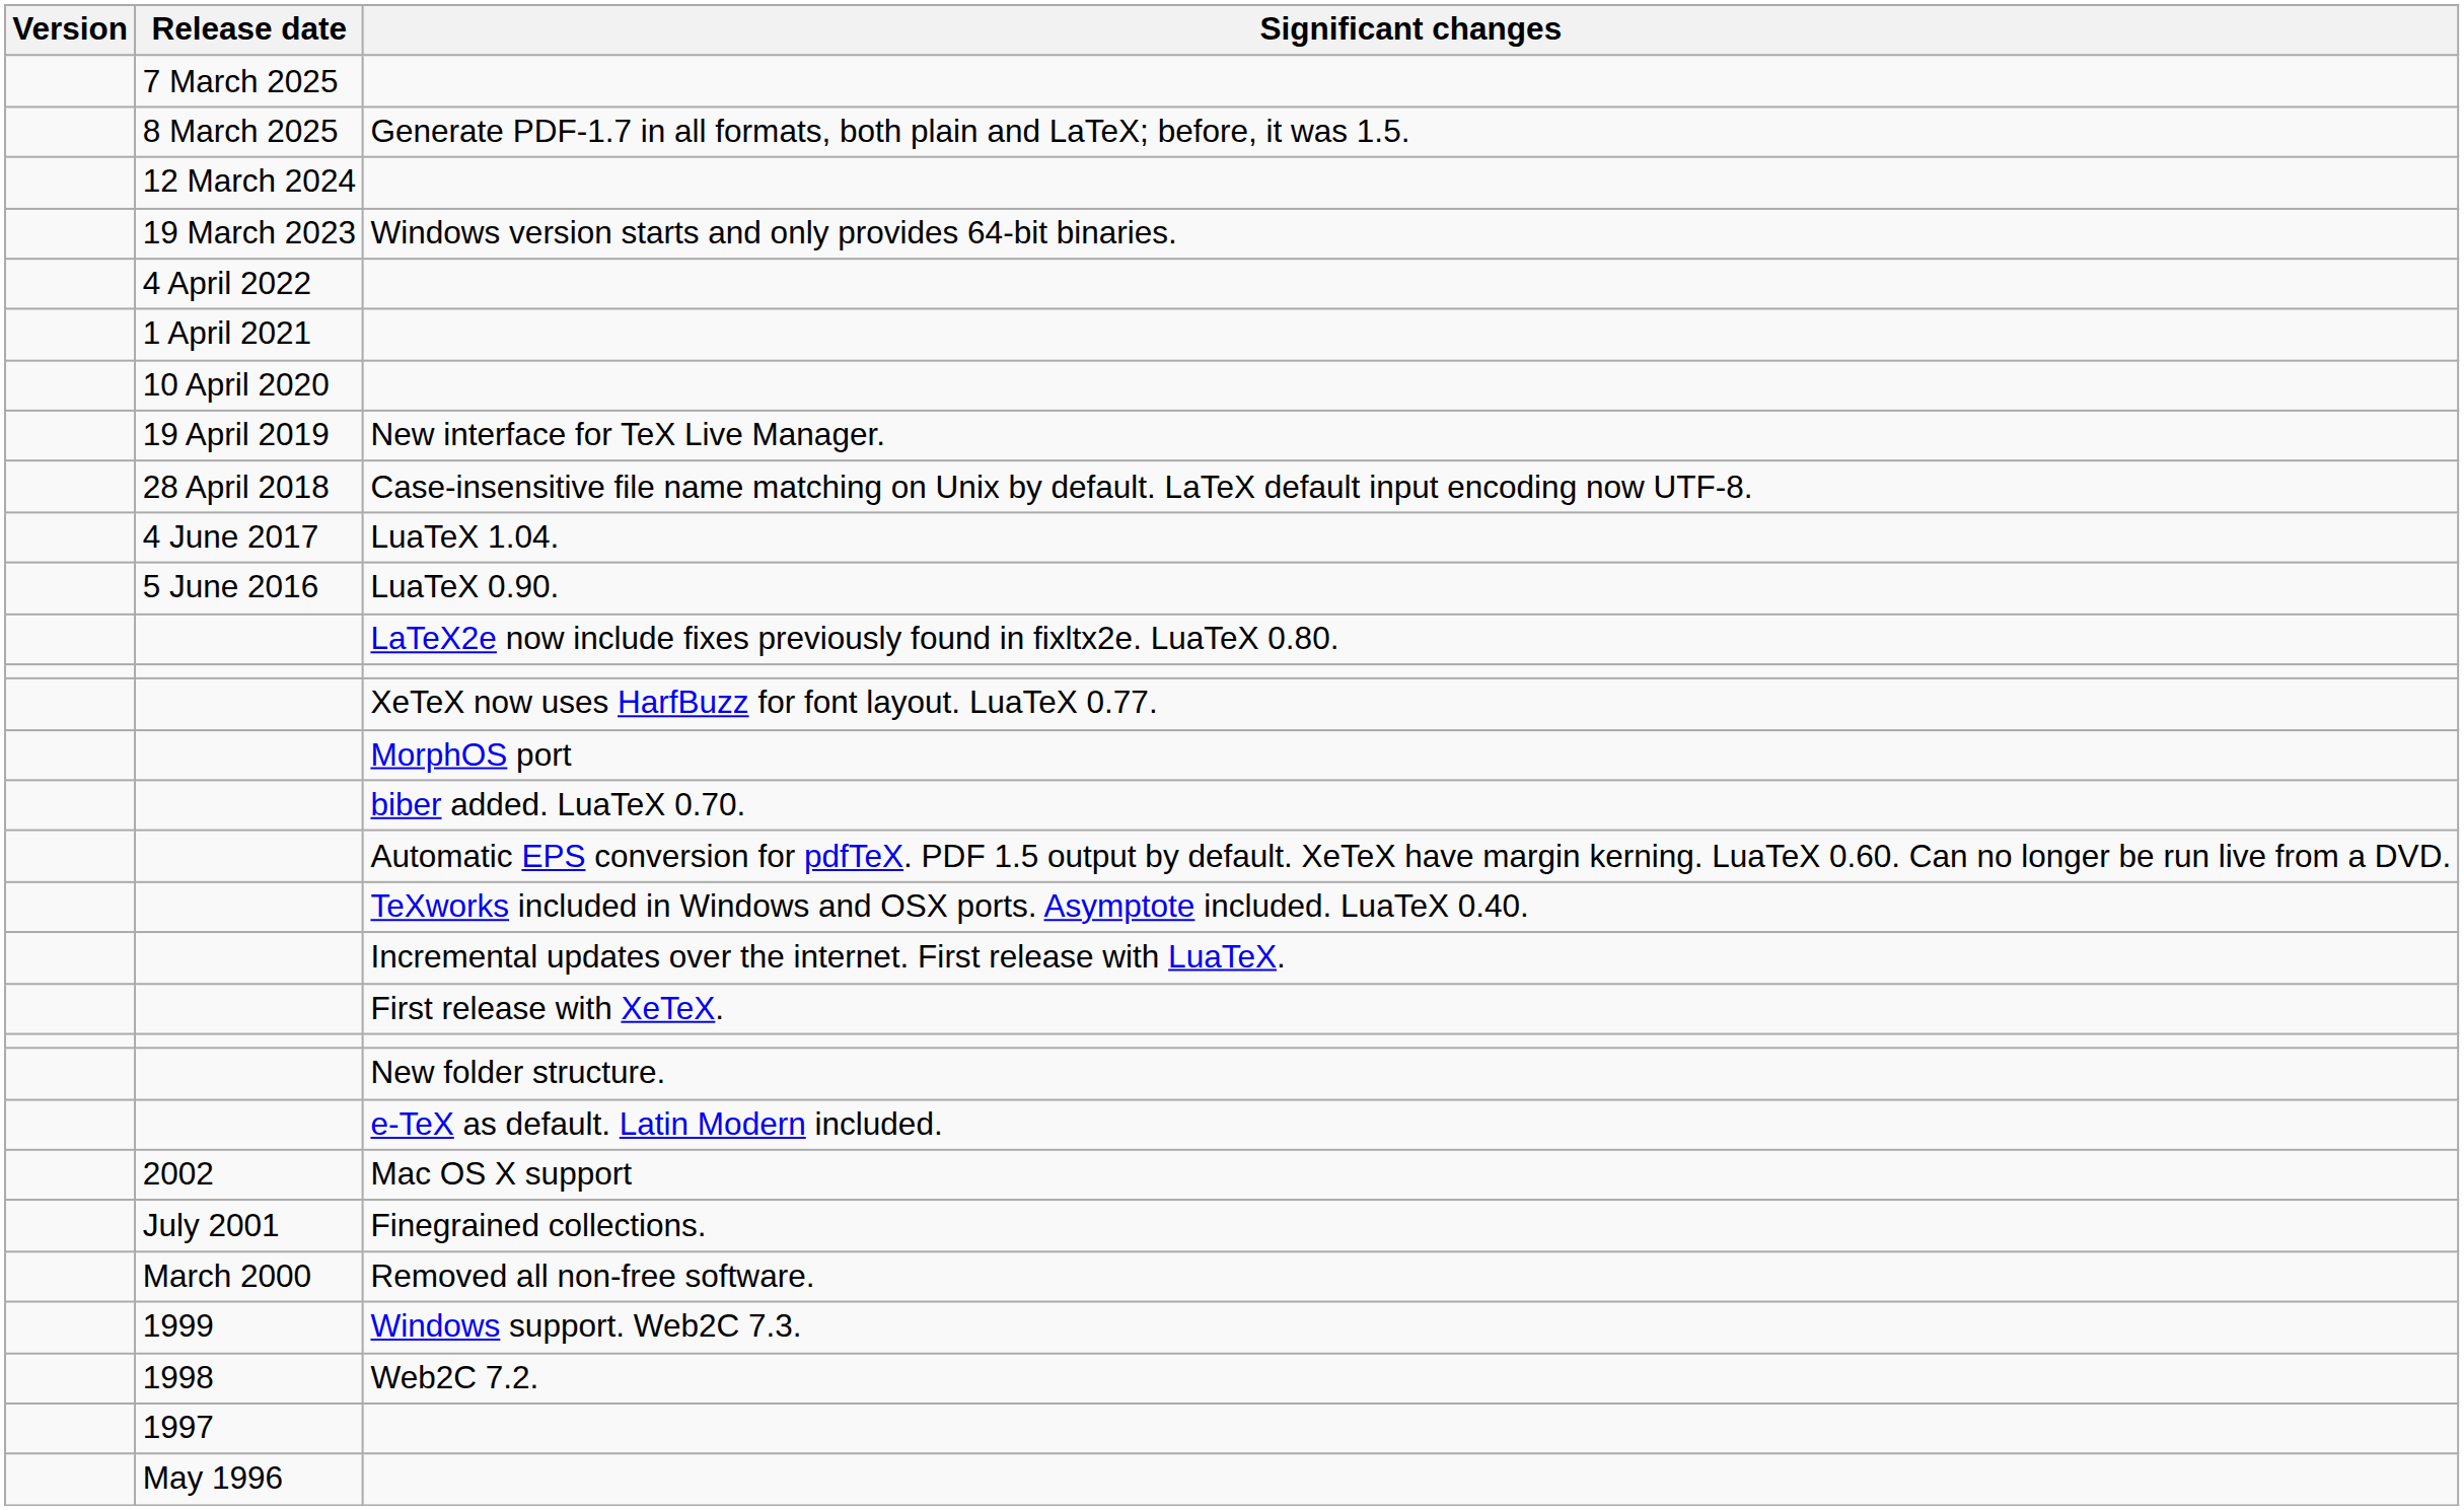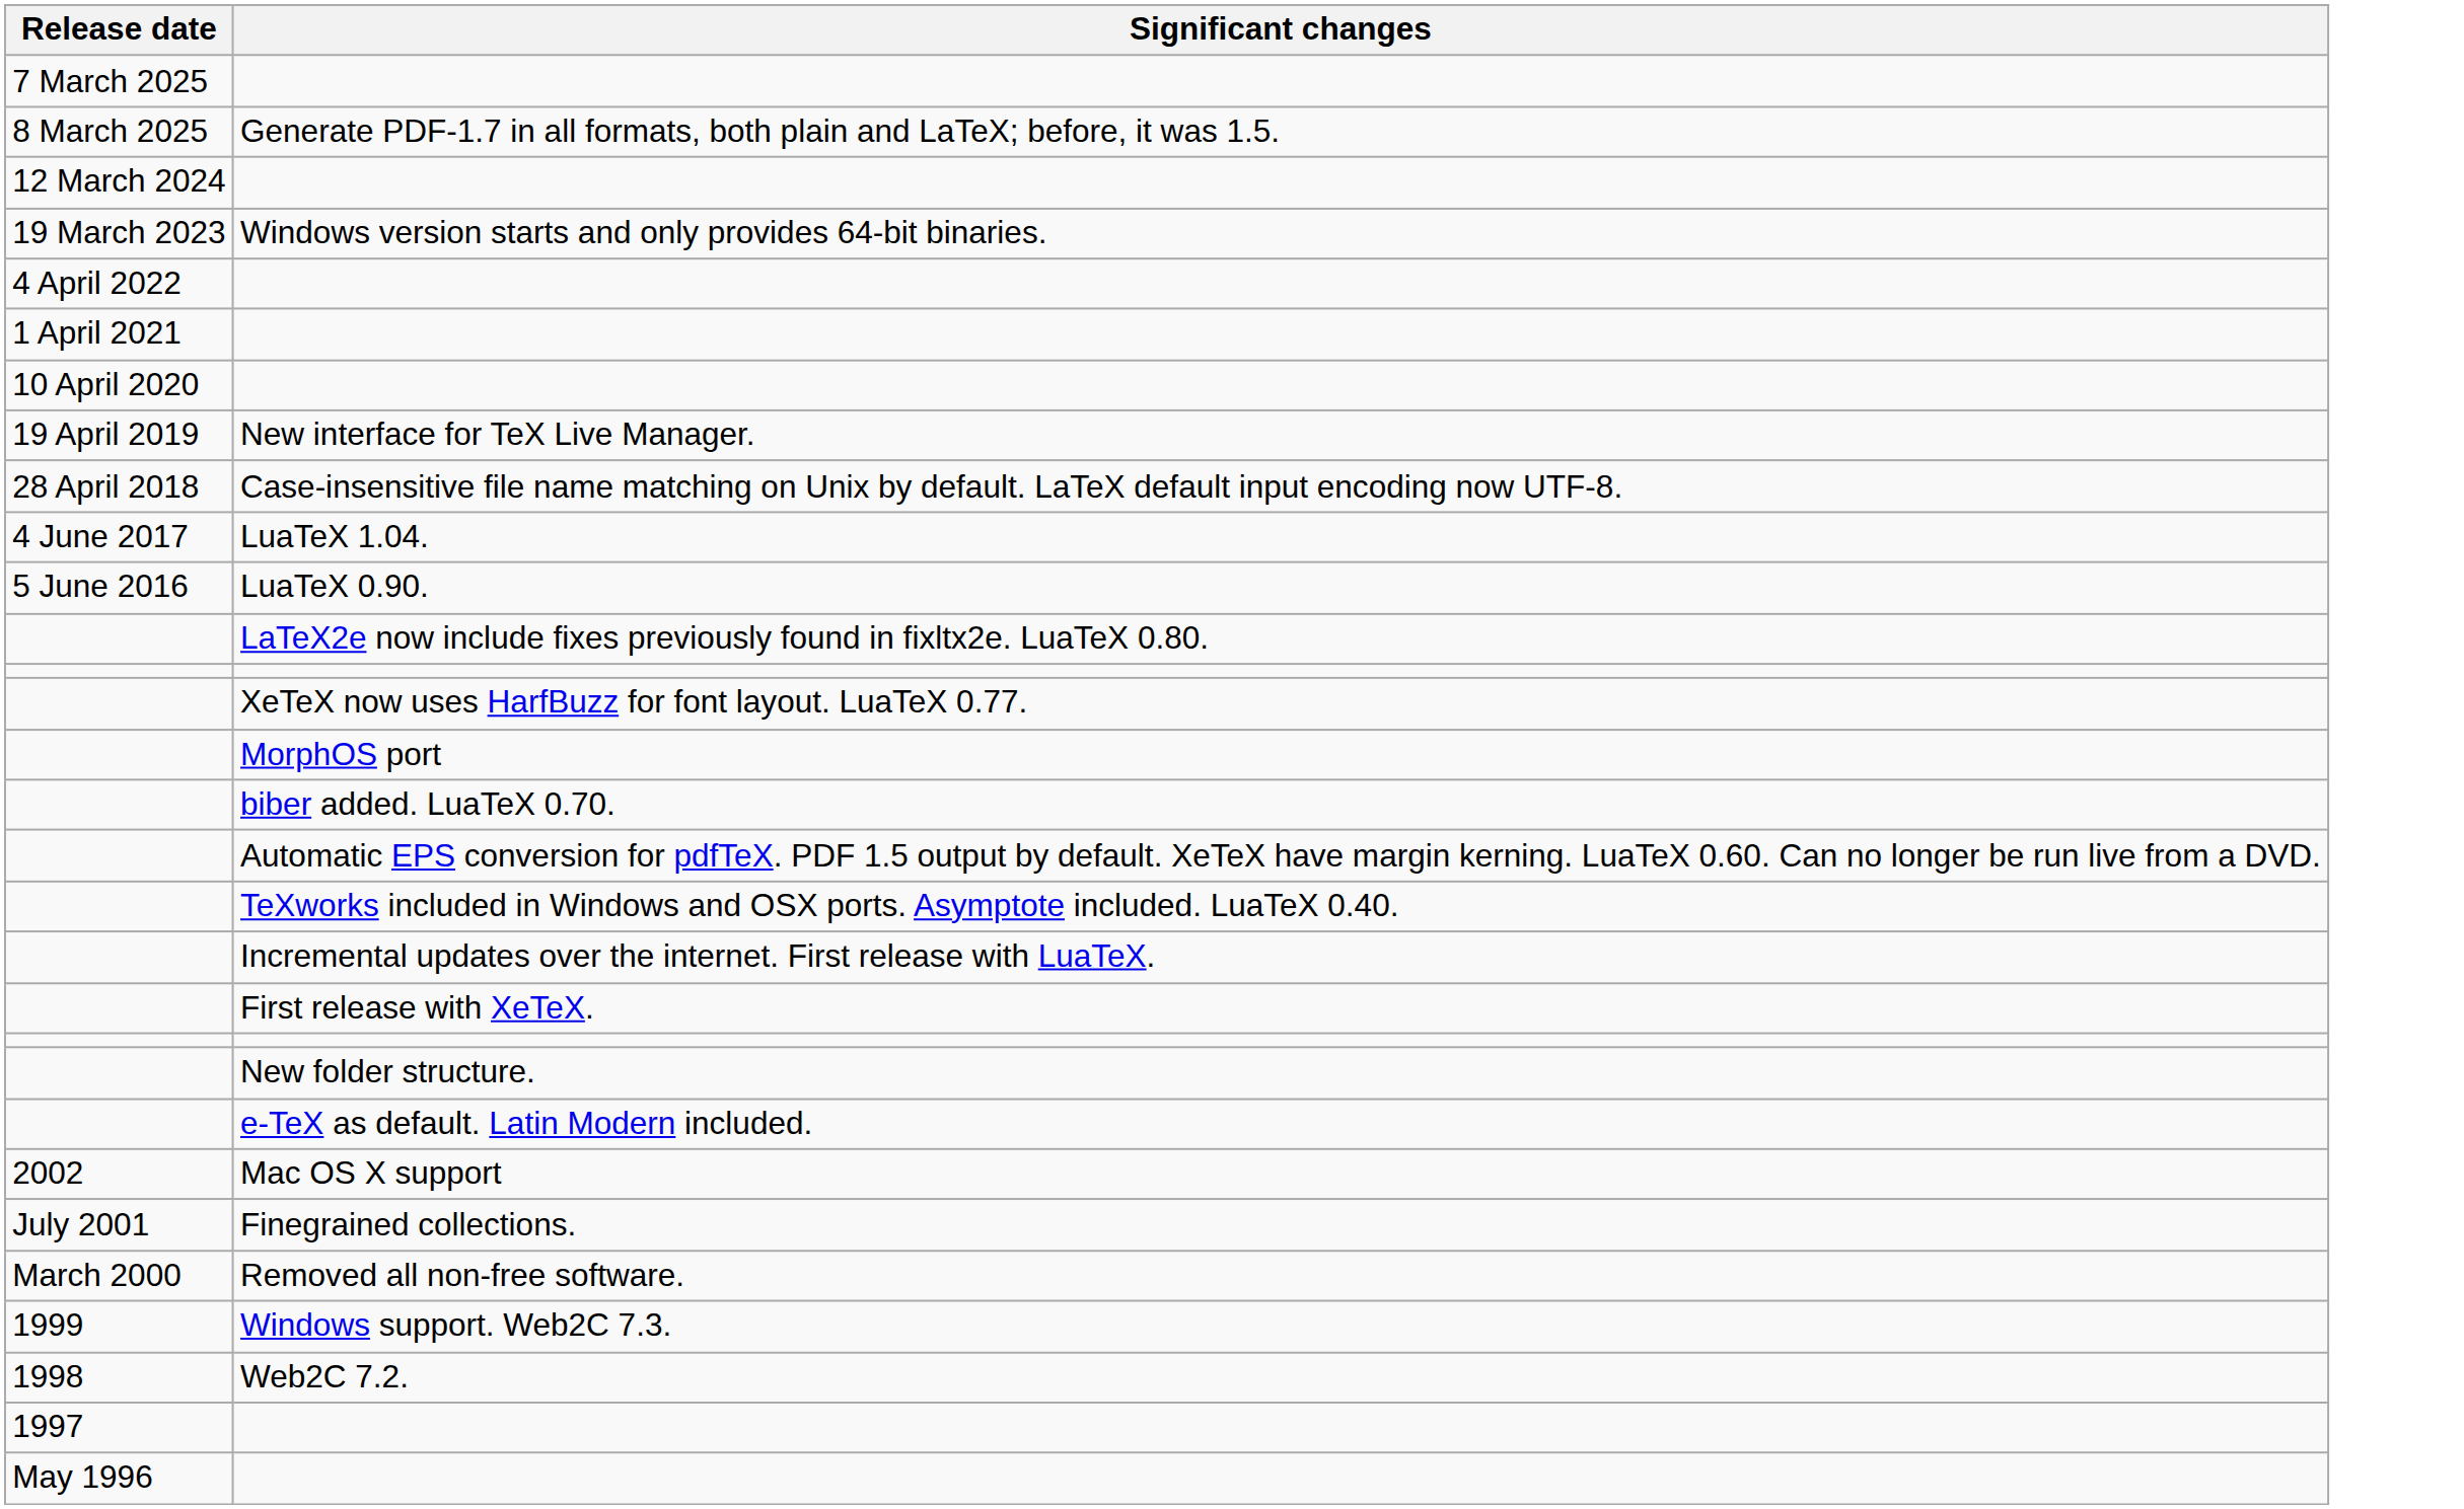- column: Version
